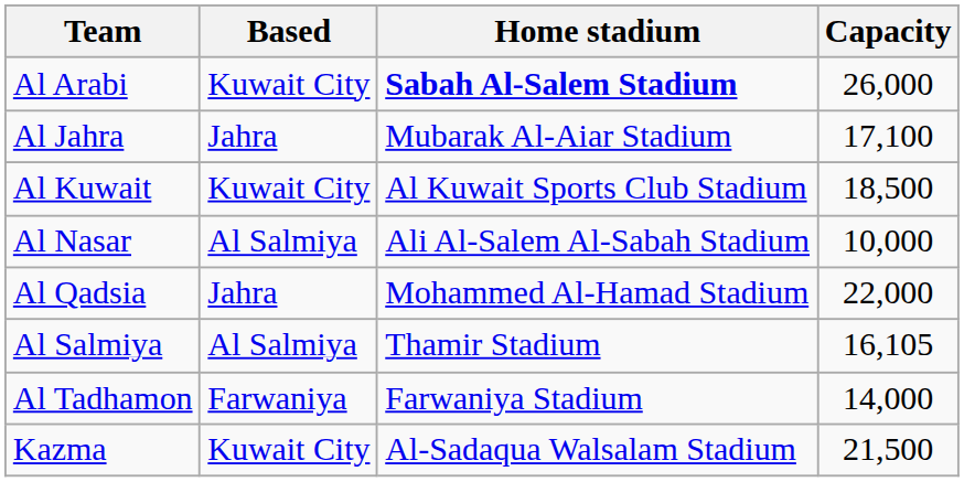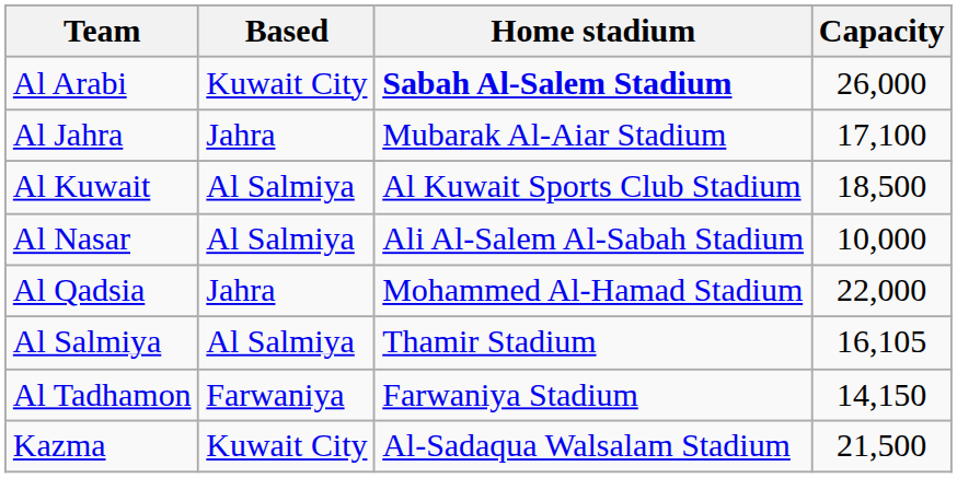Al Kuwait | Based: Kuwait City -> Al Salmiya
Al Tadhamon | Capacity: 14,000 -> 14,150
